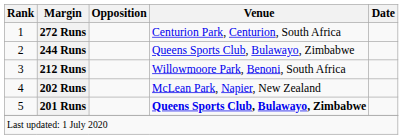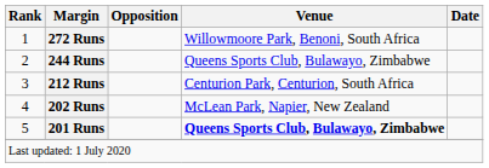272 Runs | Venue: Centurion Park, Centurion, South Africa -> Willowmoore Park, Benoni, South Africa
212 Runs | Venue: Willowmoore Park, Benoni, South Africa -> Centurion Park, Centurion, South Africa
